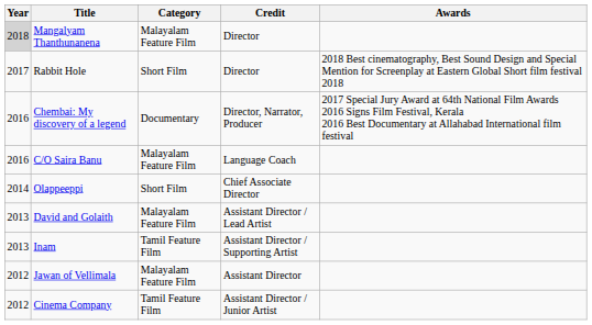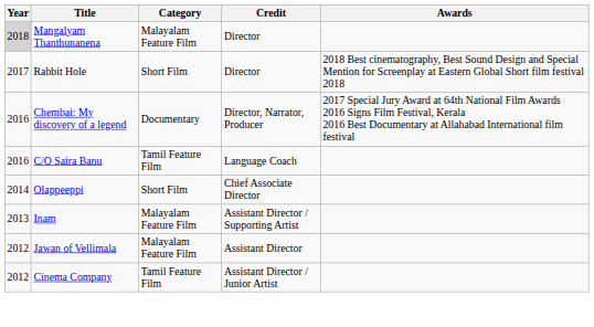C/O Saira Banu | Category: Malayalam Feature Film -> Tamil Feature Film
- row: 2013 | David and Golaith | Malayalam Feature Film | Assistant Director / Lead Artist
Inam | Category: Tamil Feature Film -> Malayalam Feature Film
